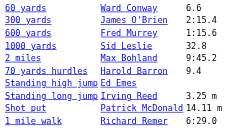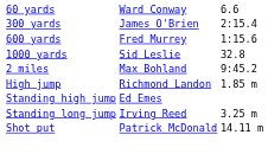- row: 70 yards hurdles | Harold Barron | 9.4
+ row: High jump | Richmond Landon | 1.85 m
- row: 1 mile walk | Richard Remer | 6:29.0
